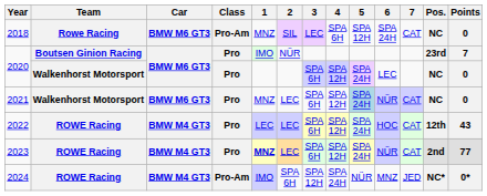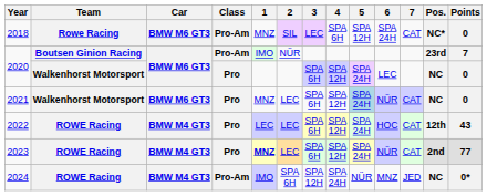2018 | Pos.: NC -> NC*
2020 / Boutsen Ginion Racing | Class: Pro -> Pro-Am
2024 | Pos.: NC* -> NC
